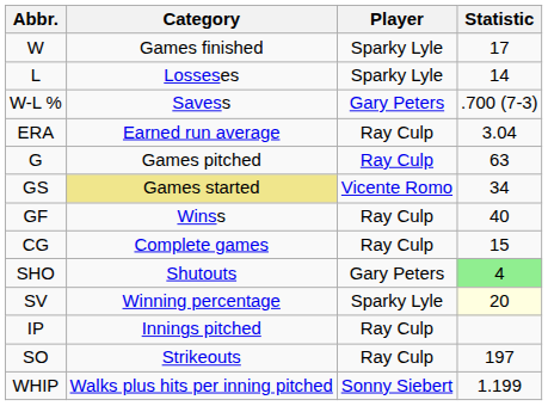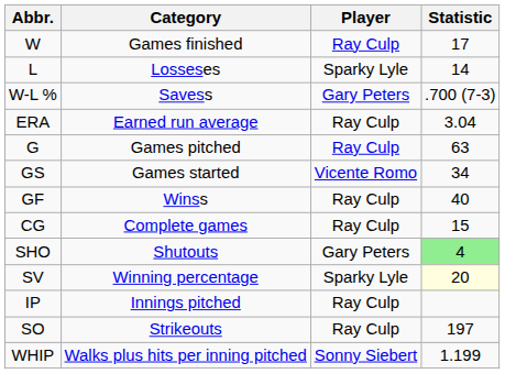W | Player: Sparky Lyle -> Ray Culp
GS | Category: khaki background -> no background
